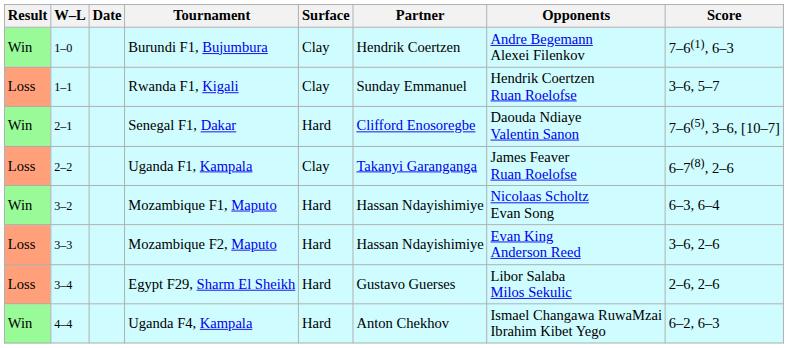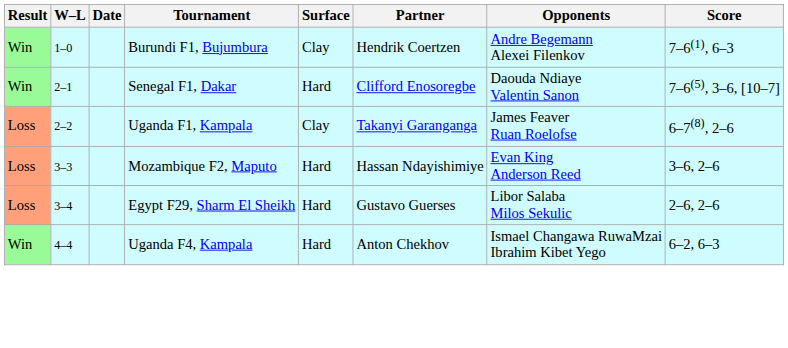- row: Loss | 1–1 | Rwanda F1, Kigali | Clay | Sunday Emmanuel | Hendrik Coertzen Ruan Roelofse | 3–6, 5–7
- row: Win | 3–2 | Mozambique F1, Maputo | Hard | Hassan Ndayishimiye | Nicolaas Scholtz Evan Song | 6–3, 6–4
